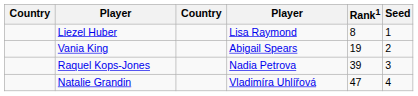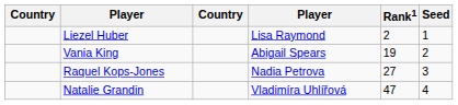Liezel Huber | Rank1: 8 -> 2
Raquel Kops-Jones | Rank1: 39 -> 27
